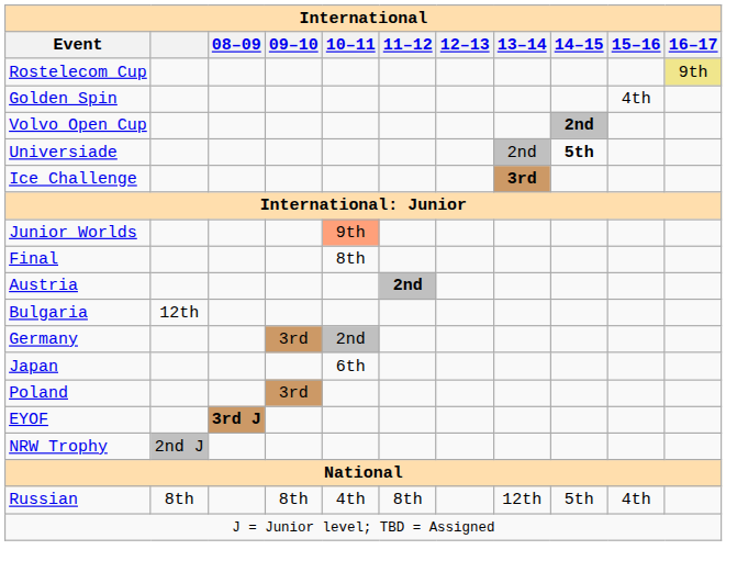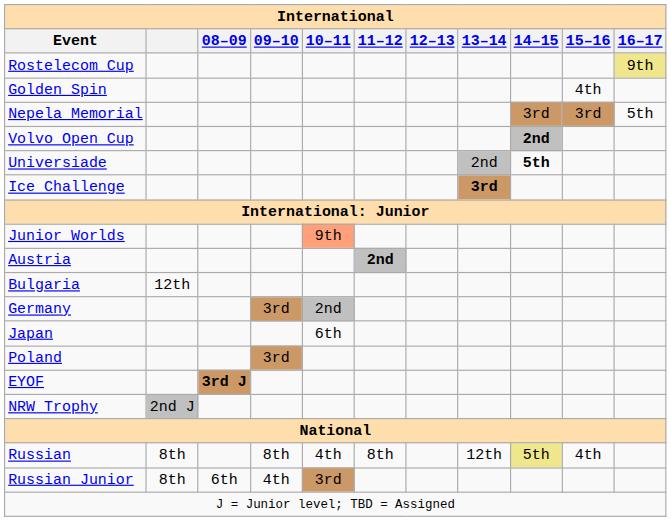+ row: Nepela Memorial | 3rd | 3rd | 5th
- row: Final | 8th
Russian | 14–15: no background -> khaki background
+ row: Russian Junior | 8th | 6th | 4th | 3rd
